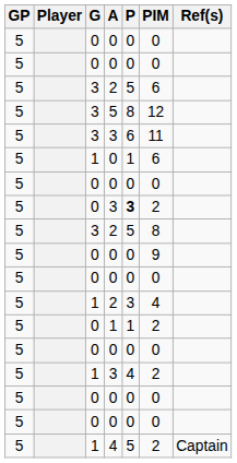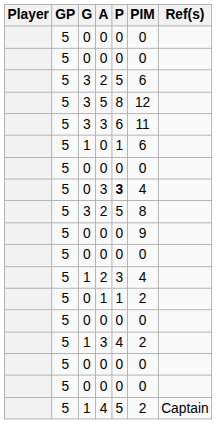columns swapped: Player <-> GP
0 / 3 | PIM: 2 -> 4
